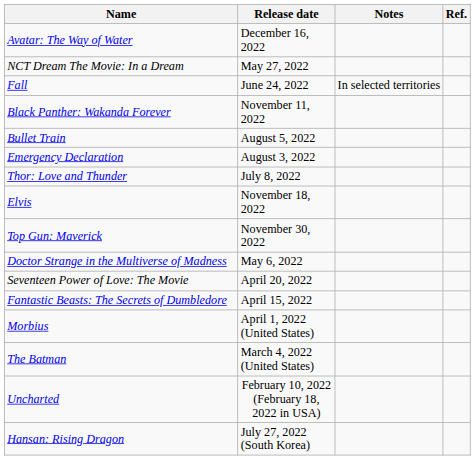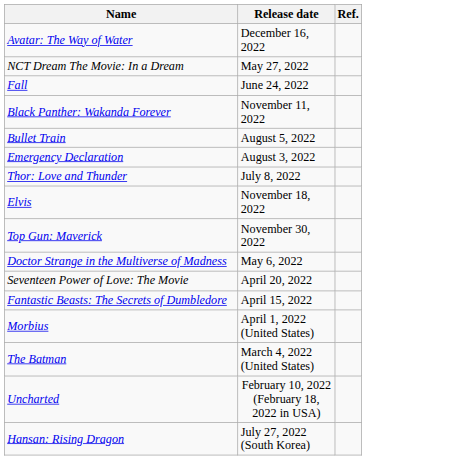- column: Notes | In selected territories
